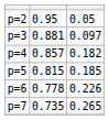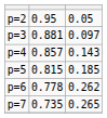p=4 | column 3: 0.182 -> 0.143
p=6 | column 3: 0.226 -> 0.262
